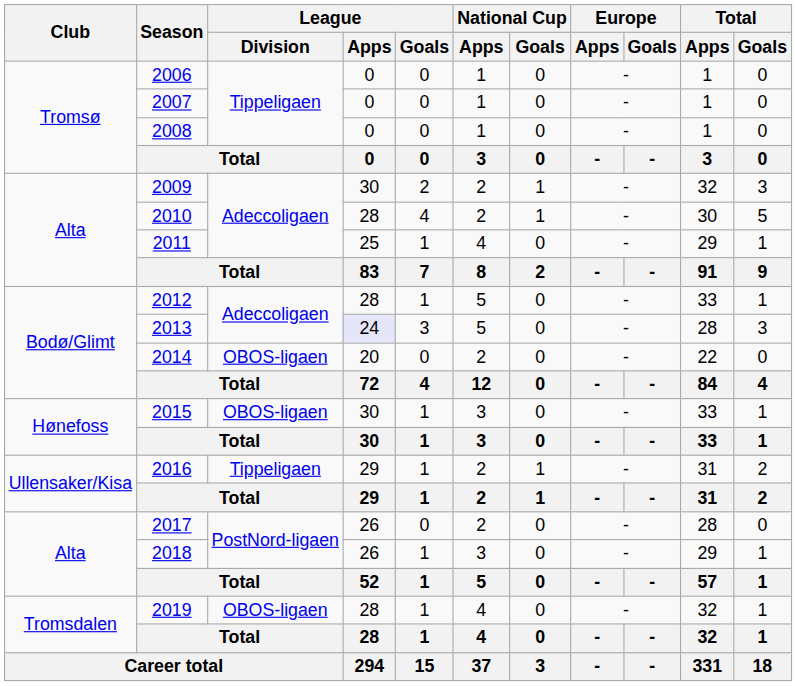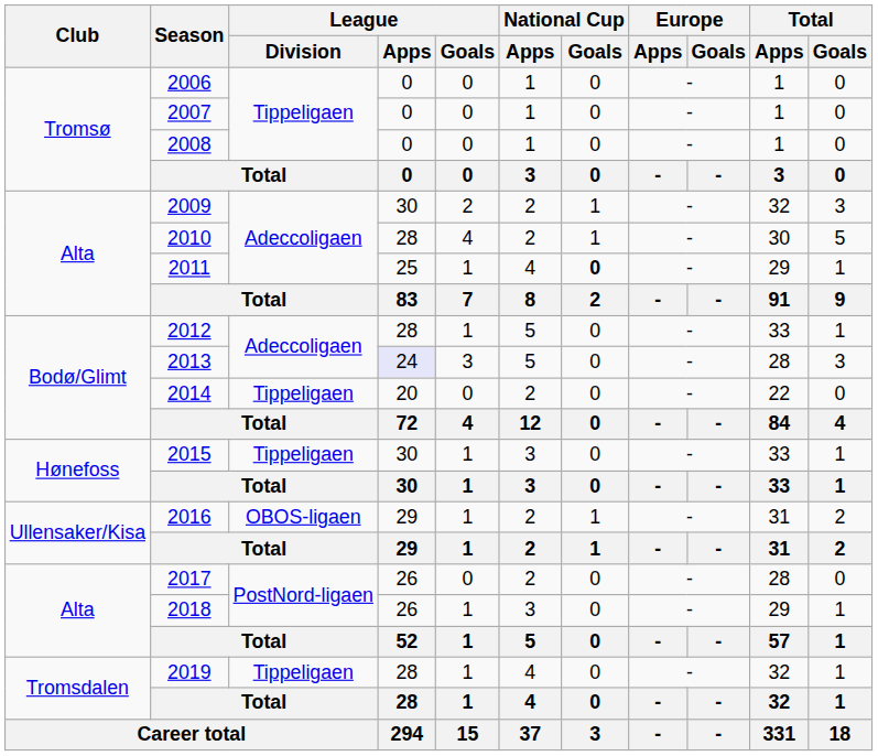2011 | National Cup / Goals: normal -> bold
2014 | League / Division: OBOS-ligaen -> Tippeligaen
2015 | League / Division: OBOS-ligaen -> Tippeligaen
2016 | League / Division: Tippeligaen -> OBOS-ligaen
2019 | League / Division: OBOS-ligaen -> Tippeligaen
